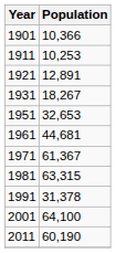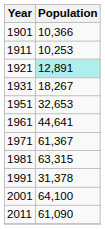1921 | Population: no background -> paleturquoise background
1961 | Population: 44,681 -> 44,641
2011 | Population: 60,190 -> 61,090
